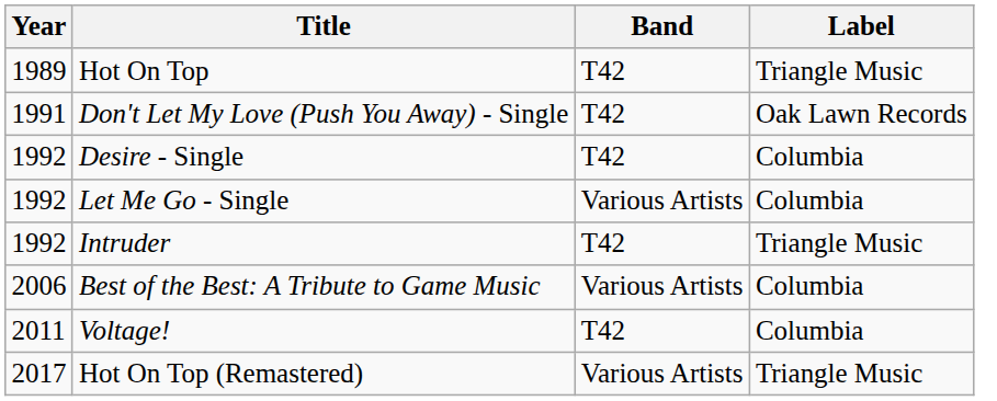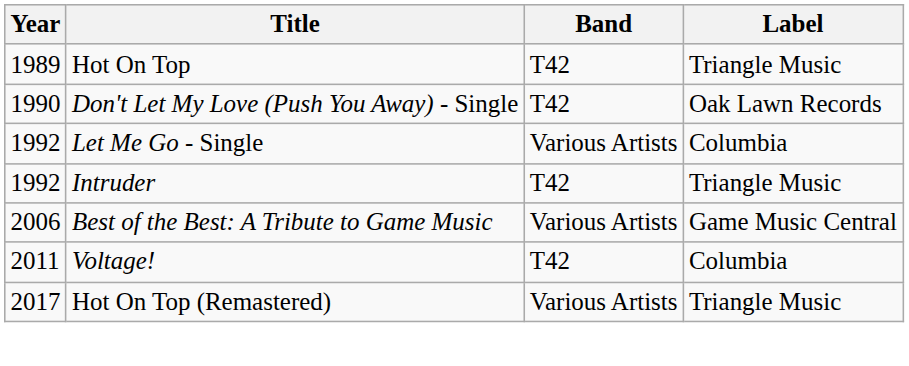Don't Let My Love (Push You Away) - Single | Year: 1991 -> 1990
- row: 1992 | Desire - Single | T42 | Columbia
Best of the Best: A Tribute to Game Music | Label: Columbia -> Game Music Central
